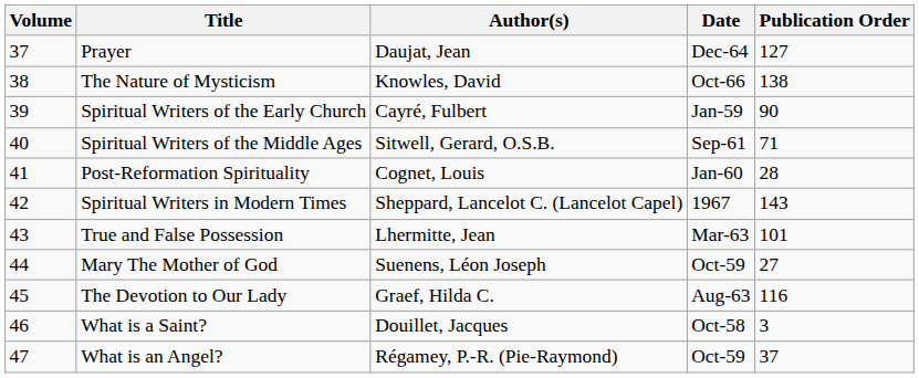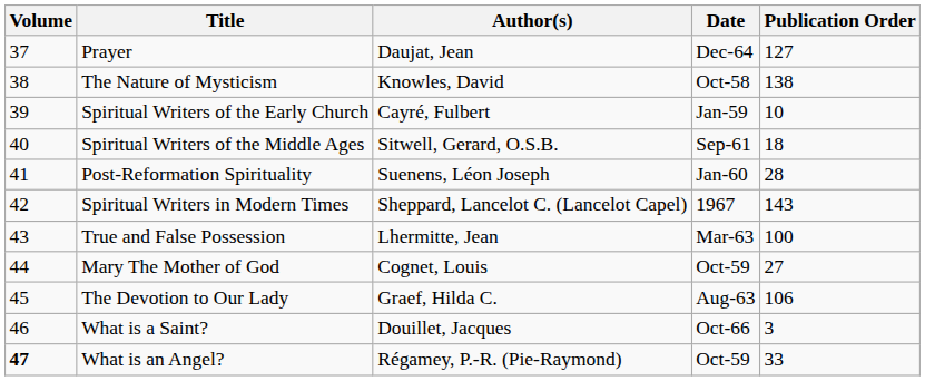The Nature of Mysticism | Date: Oct-66 -> Oct-58
Spiritual Writers of the Early Church | Publication Order: 90 -> 10
Spiritual Writers of the Middle Ages | Publication Order: 71 -> 18
Post-Reformation Spirituality | Author(s): Cognet, Louis -> Suenens, Léon Joseph
True and False Possession | Publication Order: 101 -> 100
Mary The Mother of God | Author(s): Suenens, Léon Joseph -> Cognet, Louis
The Devotion to Our Lady | Publication Order: 116 -> 106
What is a Saint? | Date: Oct-58 -> Oct-66
What is an Angel? | Volume: normal -> bold
What is an Angel? | Publication Order: 37 -> 33
